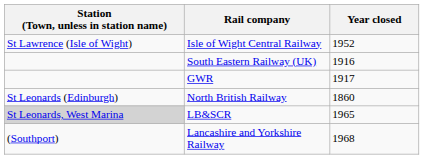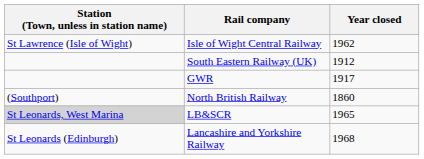Isle of Wight Central Railway | Year closed: 1952 -> 1962
South Eastern Railway (UK) | Year closed: 1916 -> 1912
North British Railway | Station (Town, unless in station name): St Leonards (Edinburgh) -> (Southport)
Lancashire and Yorkshire Railway | Station (Town, unless in station name): (Southport) -> St Leonards (Edinburgh)
